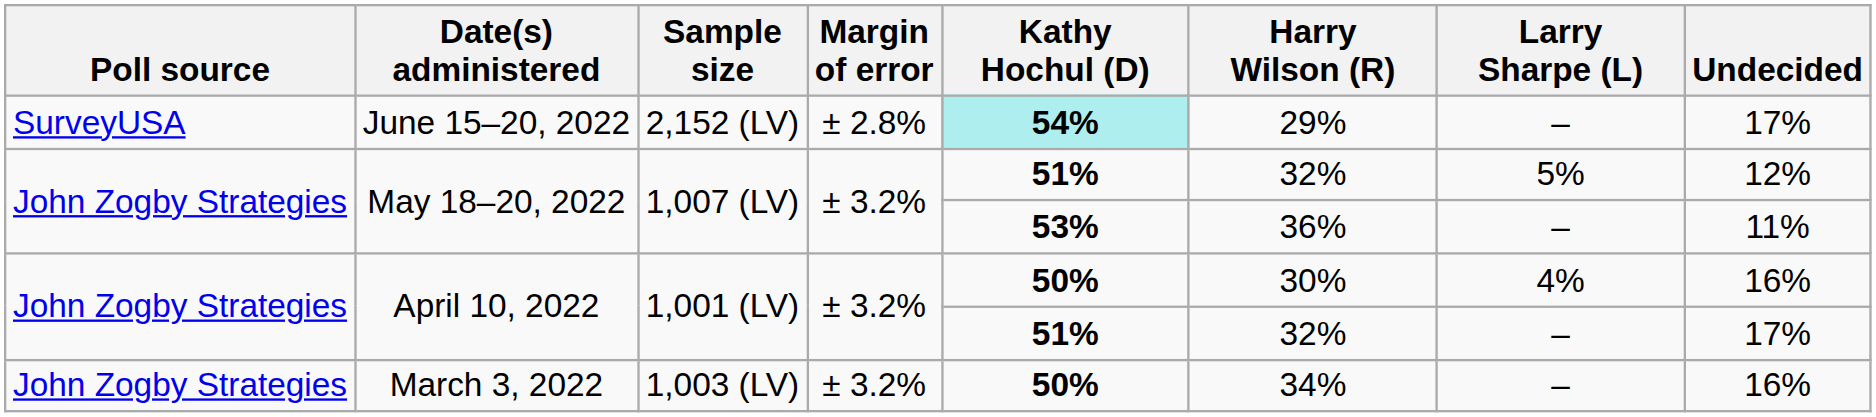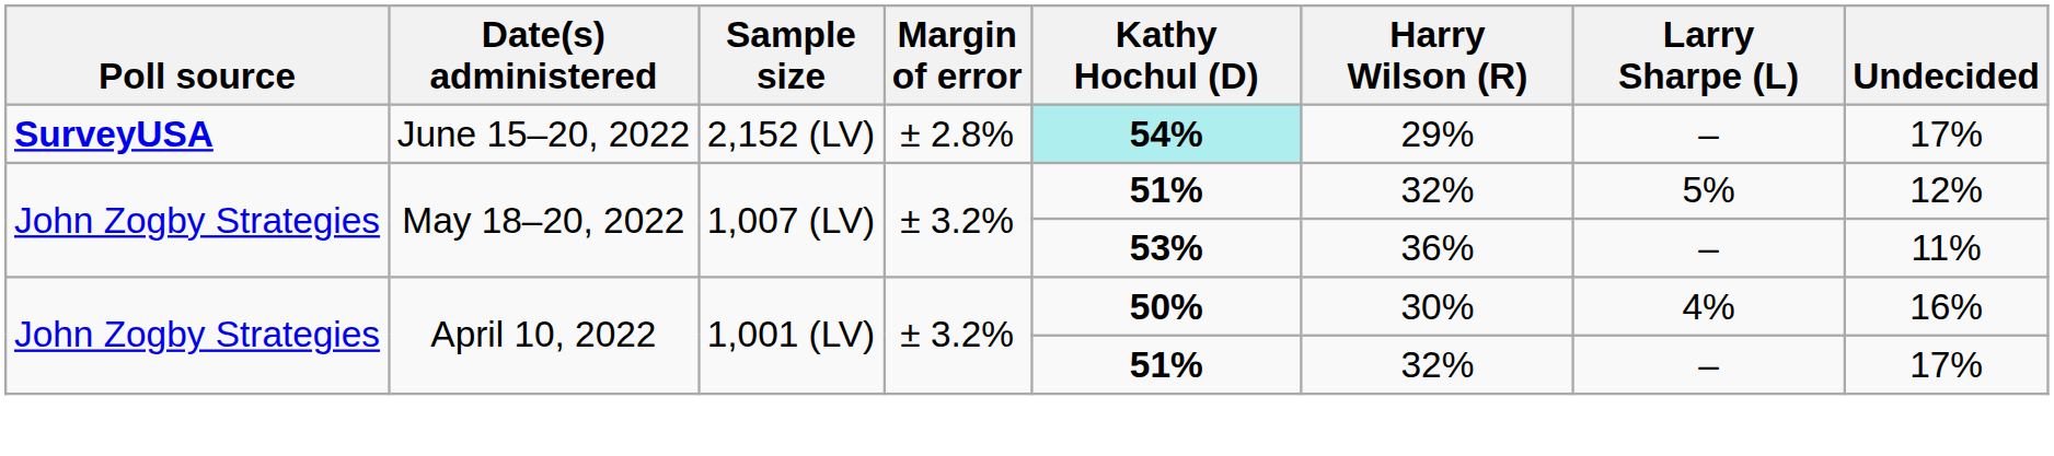June 15–20, 2022 | Poll source: normal -> bold
- row: John Zogby Strategies | March 3, 2022 | 1,003 (LV) | ± 3.2% | 50% | 34% | – | 16%
